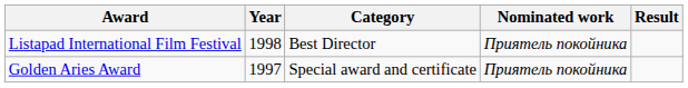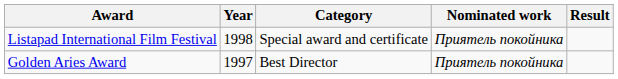Listapad International Film Festival | Category: Best Director -> Special award and certificate
Golden Aries Award | Category: Special award and certificate -> Best Director
